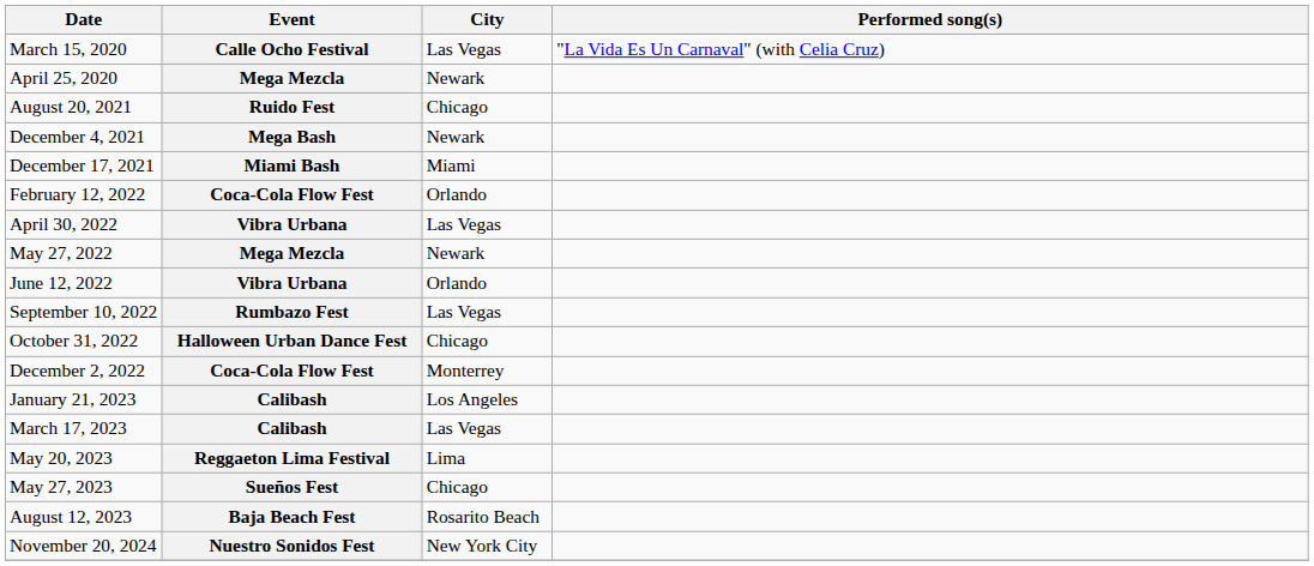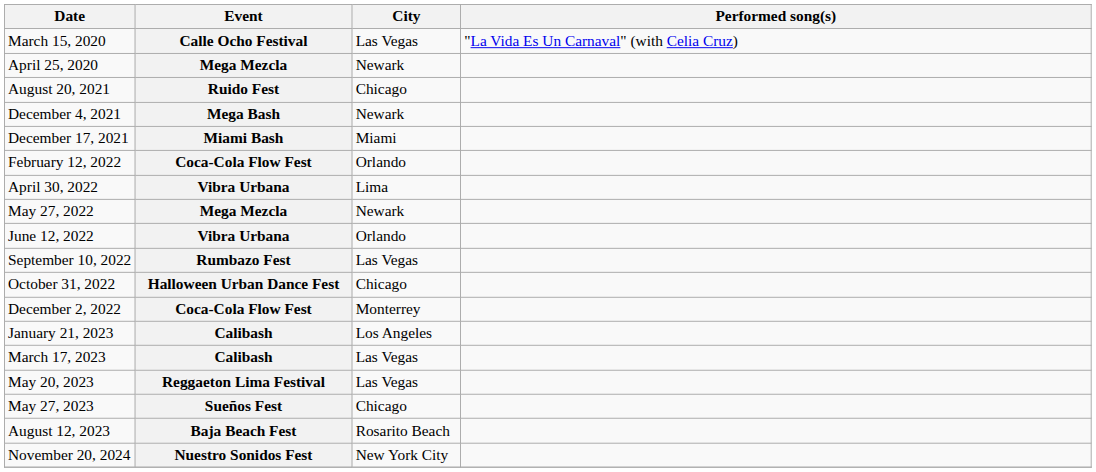April 30, 2022 | City: Las Vegas -> Lima
May 20, 2023 | City: Lima -> Las Vegas
